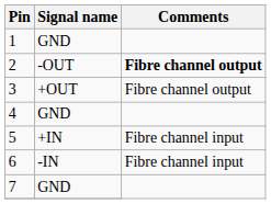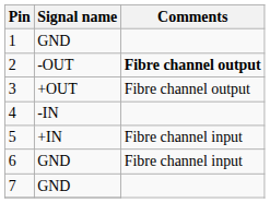4 | Signal name: GND -> -IN
6 | Signal name: -IN -> GND
